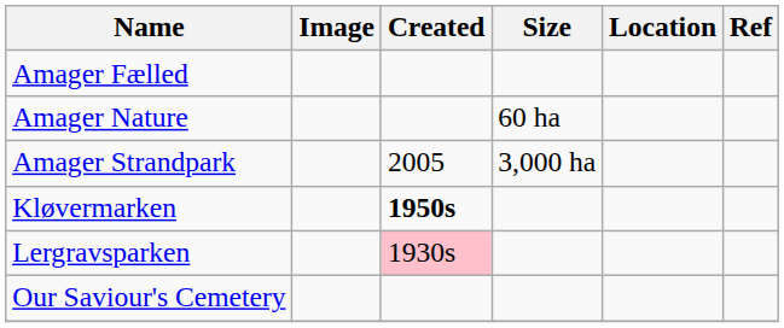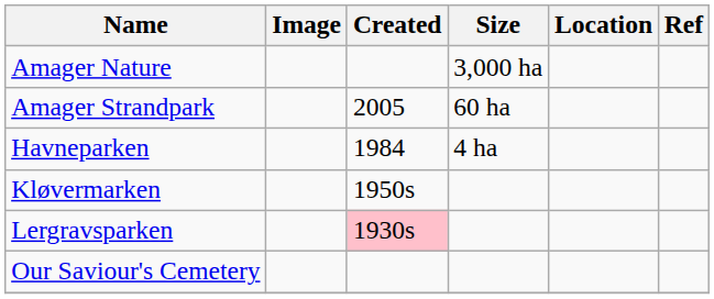- row: Amager Fælled
Amager Nature | Size: 60 ha -> 3,000 ha
Amager Strandpark | Size: 3,000 ha -> 60 ha
+ row: Havneparken | 1984 | 4 ha
Kløvermarken | Created: bold -> normal
